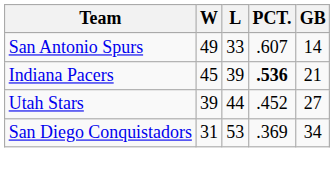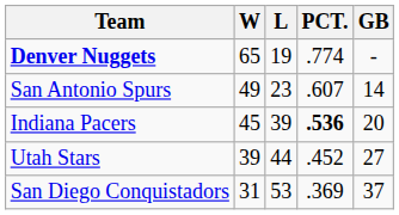+ row: Denver Nuggets | 65 | 19 | .774 | -
San Antonio Spurs | L: 33 -> 23
Indiana Pacers | GB: 21 -> 20
San Diego Conquistadors | GB: 34 -> 37
